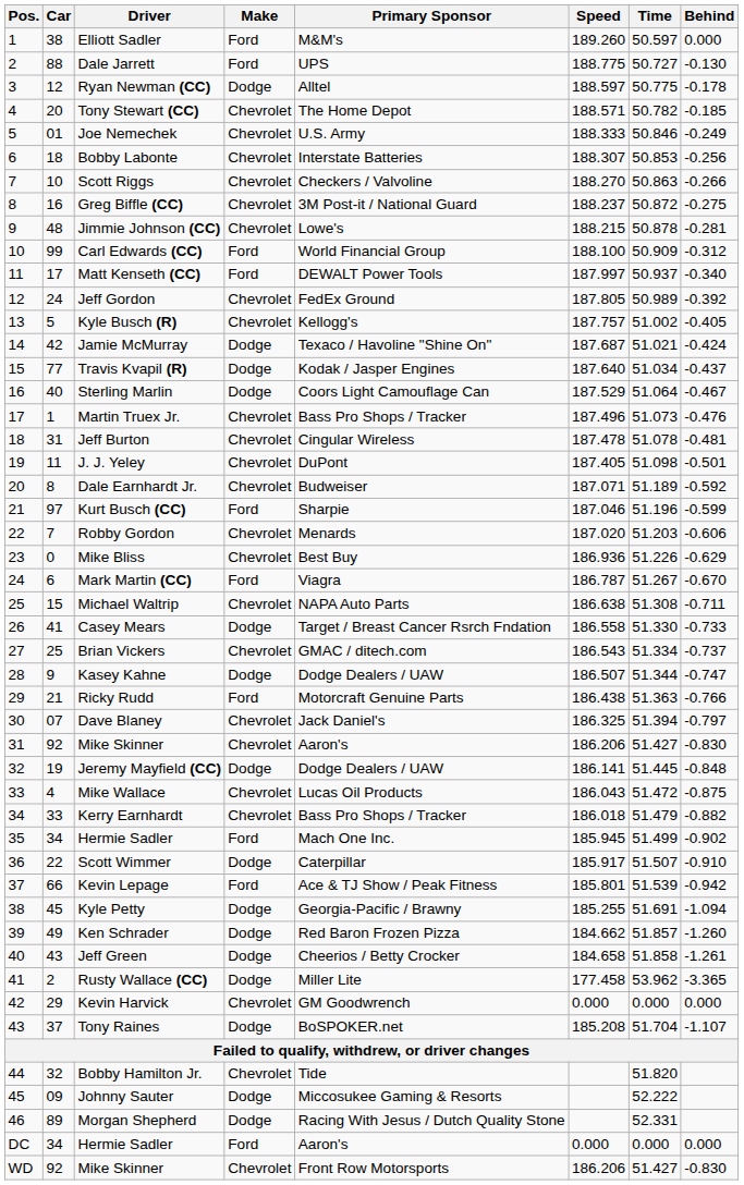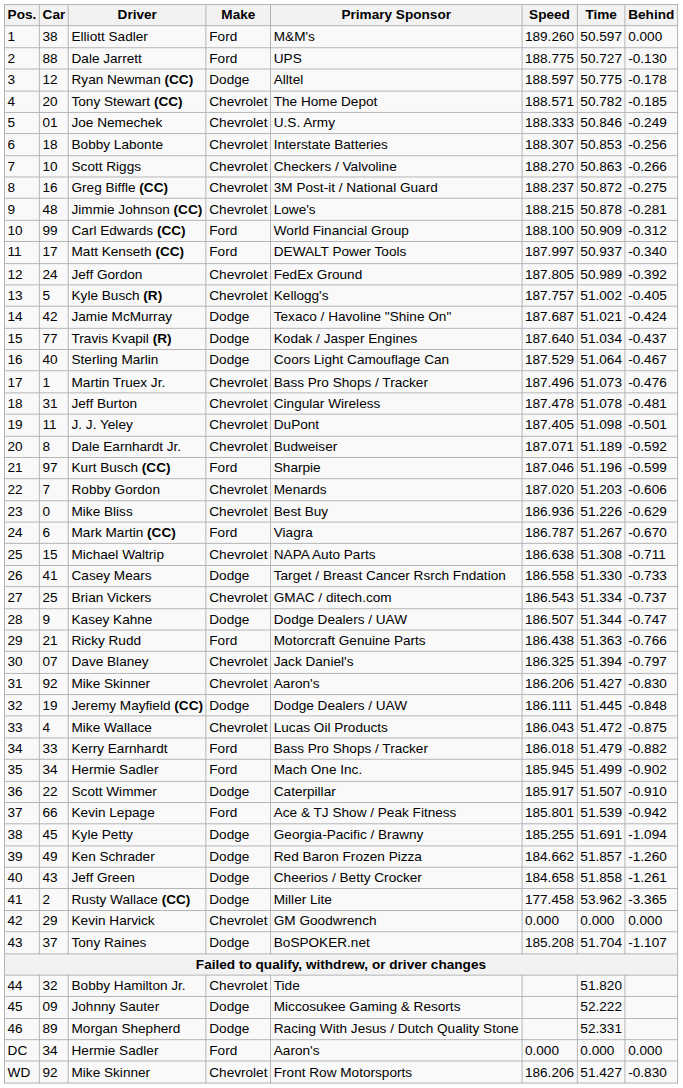Jeremy Mayfield (CC) | Speed: 186.141 -> 186.111
Kerry Earnhardt | Make: Chevrolet -> Ford
